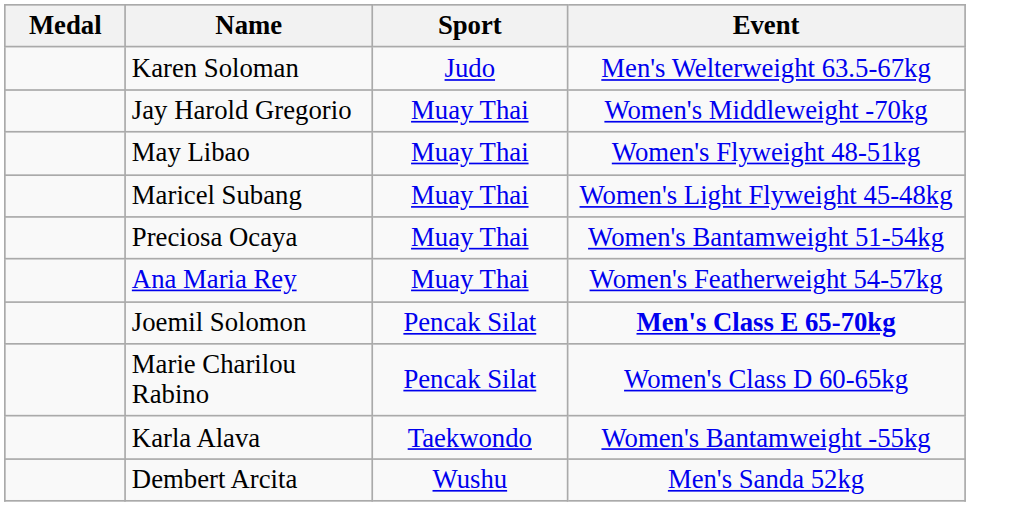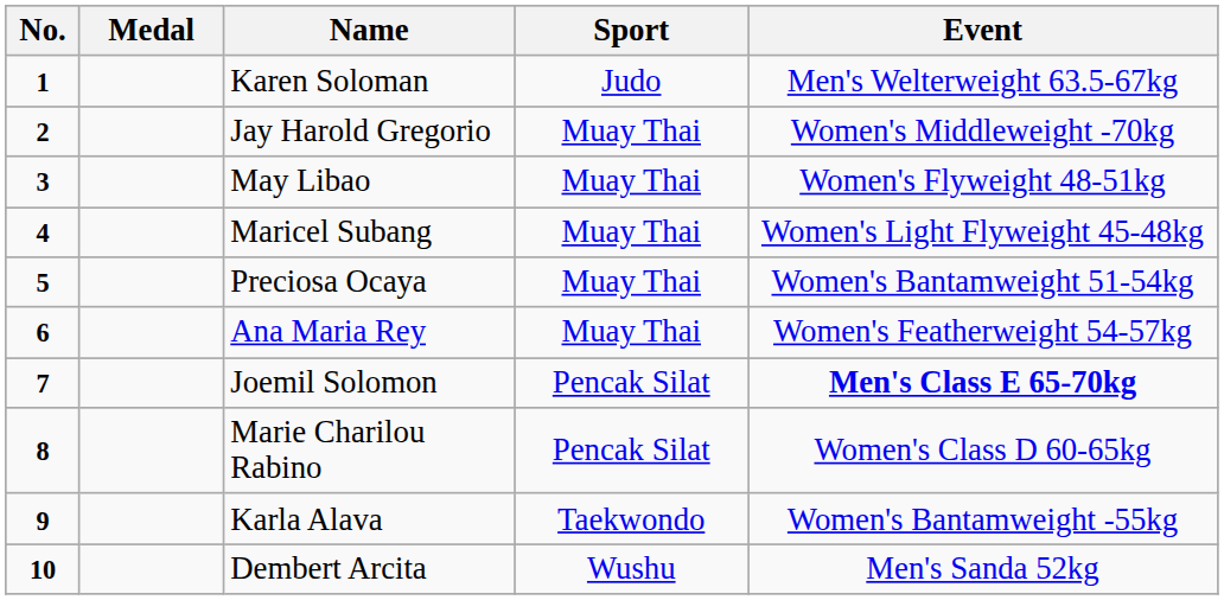+ column: No. | 1 | 2 | 3 | 4 | 5 | 6 | 7 | 8 | 9 | 10
